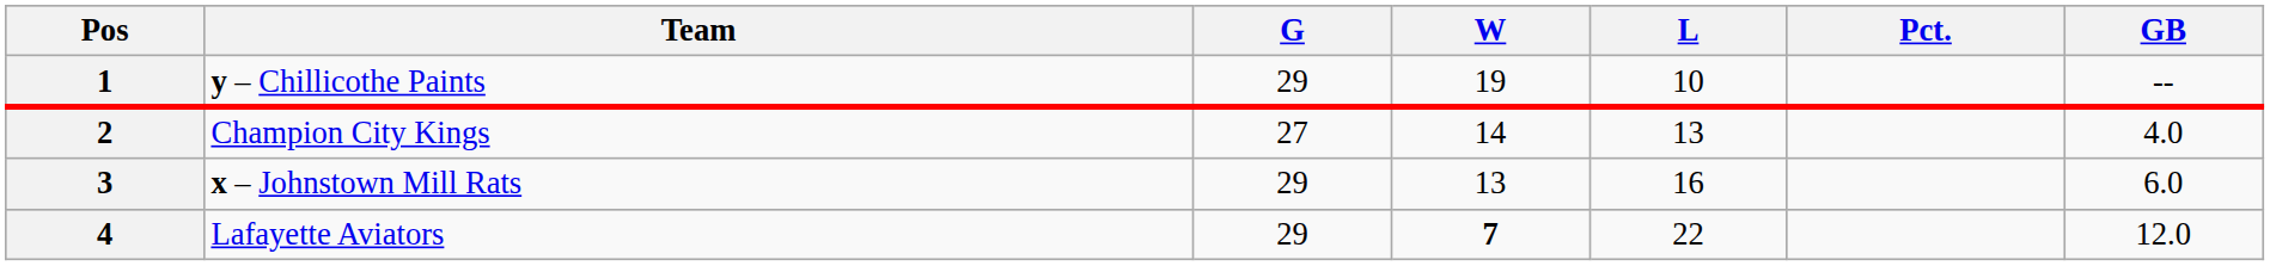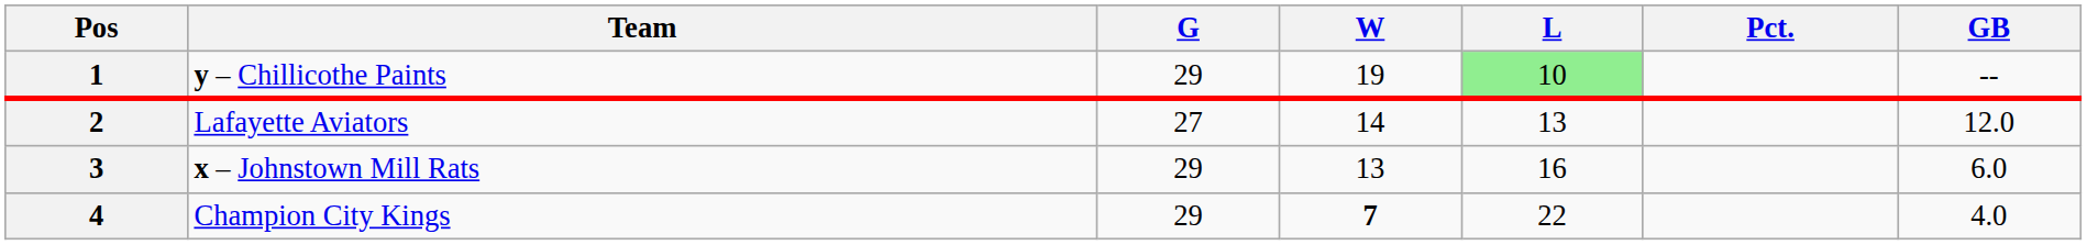1 | L: no background -> lightgreen background
2 | Team: Champion City Kings -> Lafayette Aviators
2 | GB: 4.0 -> 12.0
4 | Team: Lafayette Aviators -> Champion City Kings
4 | GB: 12.0 -> 4.0
